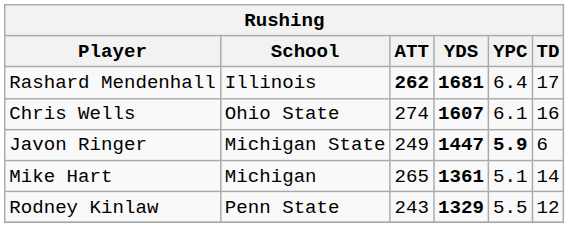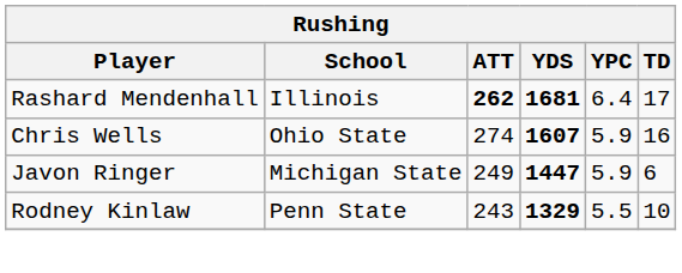Chris Wells | YPC: 6.1 -> 5.9
Javon Ringer | YPC: bold -> normal
- row: Mike Hart | Michigan | 265 | 1361 | 5.1 | 14
Rodney Kinlaw | TD: 12 -> 10
